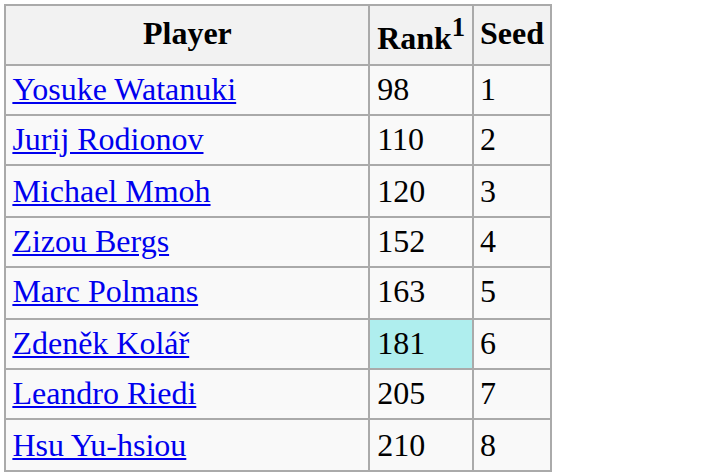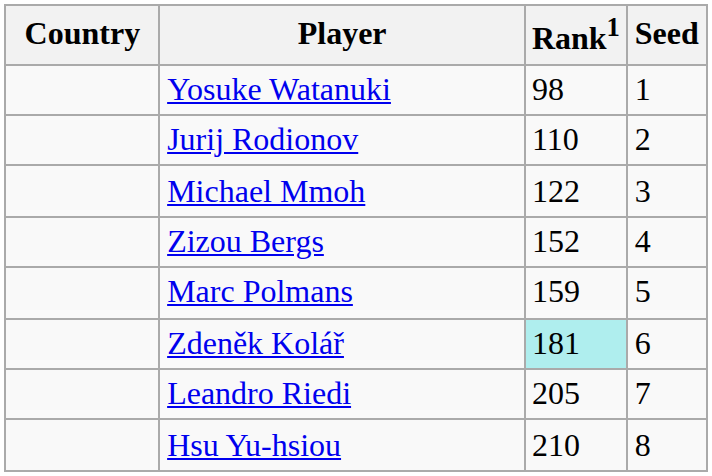+ column: Country
Michael Mmoh | Rank1: 120 -> 122
Marc Polmans | Rank1: 163 -> 159
